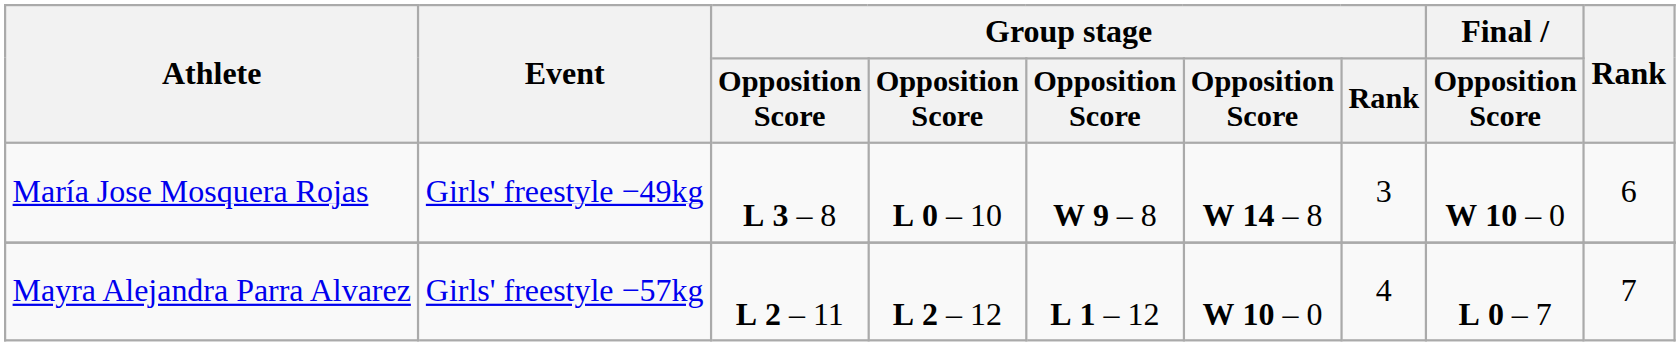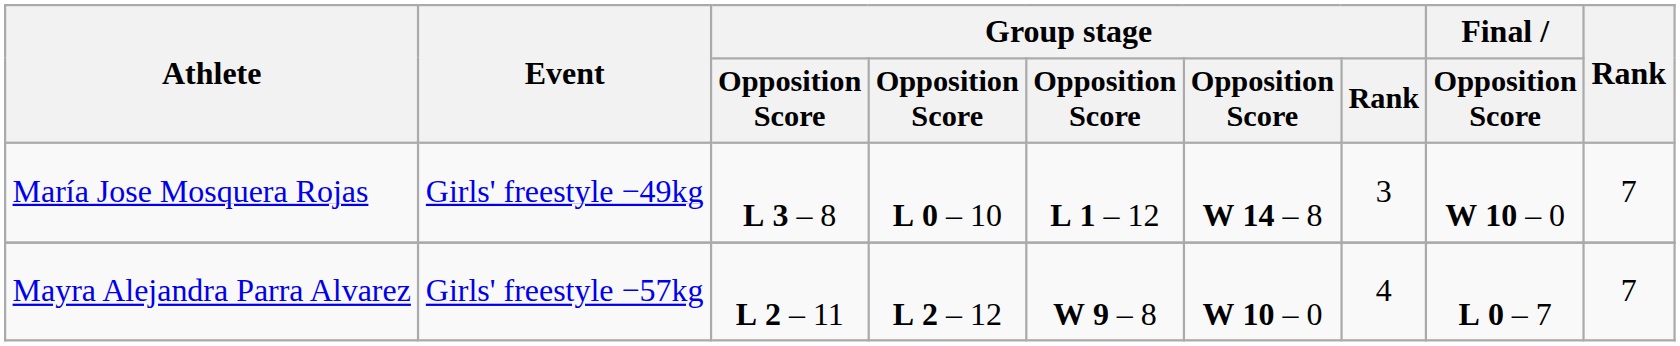María Jose Mosquera Rojas | column 5: W 9 – 8 -> L 1 – 12
María Jose Mosquera Rojas | Rank: 6 -> 7
Mayra Alejandra Parra Alvarez | column 5: L 1 – 12 -> W 9 – 8
